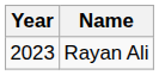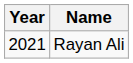Rayan Ali | Year: 2023 -> 2021
